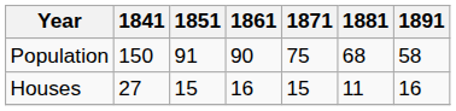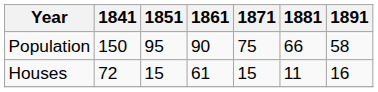Population | 1851: 91 -> 95
Population | 1881: 68 -> 66
Houses | 1841: 27 -> 72
Houses | 1861: 16 -> 61
